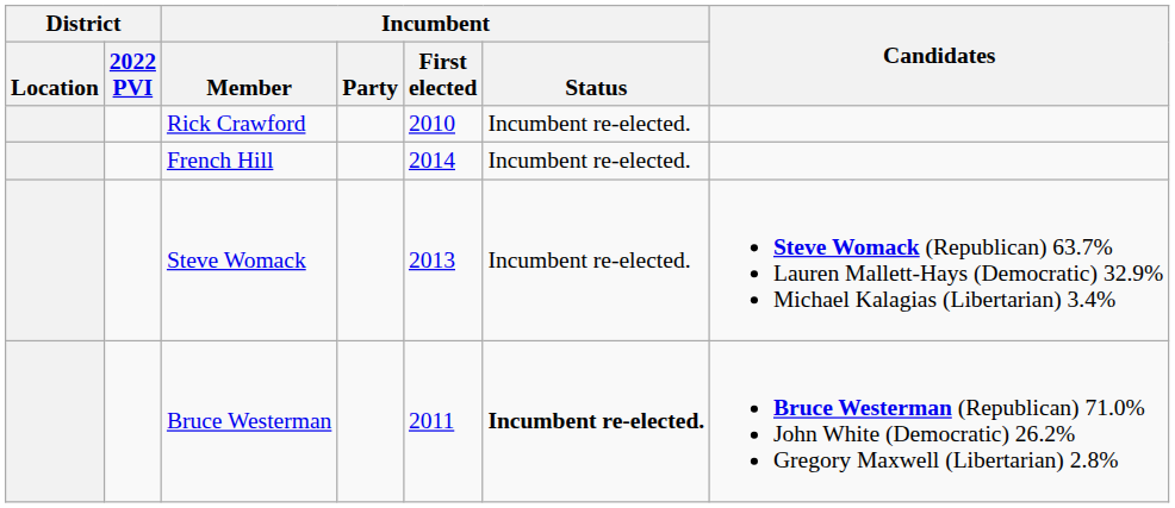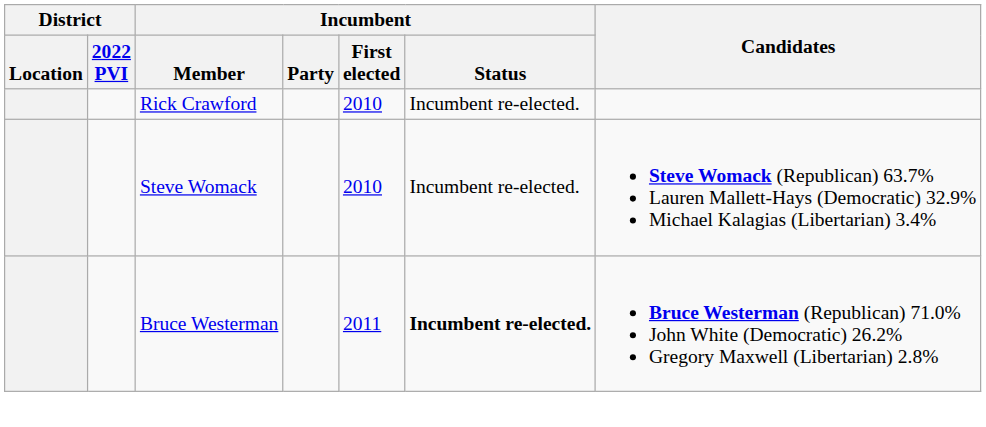- row: French Hill | 2014 | Incumbent re-elected.
Steve Womack | Incumbent / First elected: 2013 -> 2010
